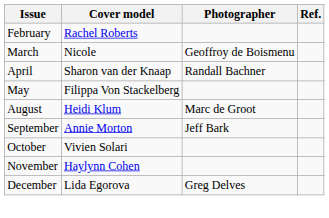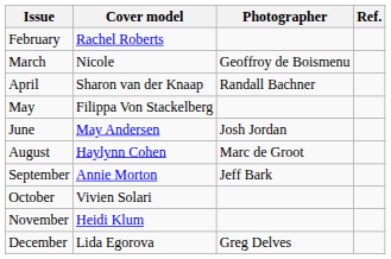+ row: June | May Andersen | Josh Jordan
August | Cover model: Heidi Klum -> Haylynn Cohen
November | Cover model: Haylynn Cohen -> Heidi Klum
